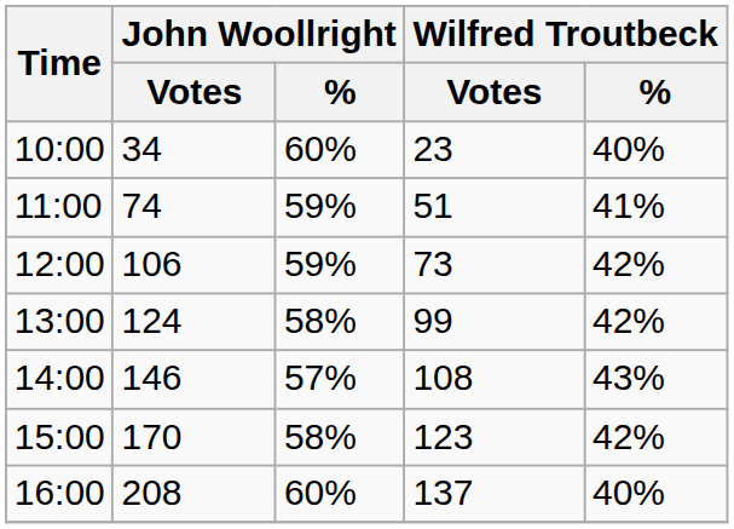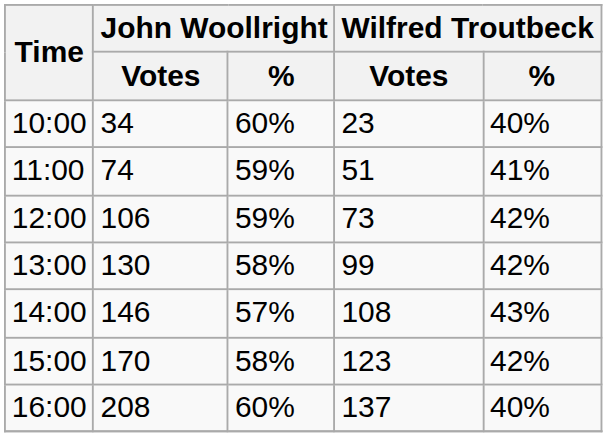13:00 | John Woollright / Votes: 124 -> 130
